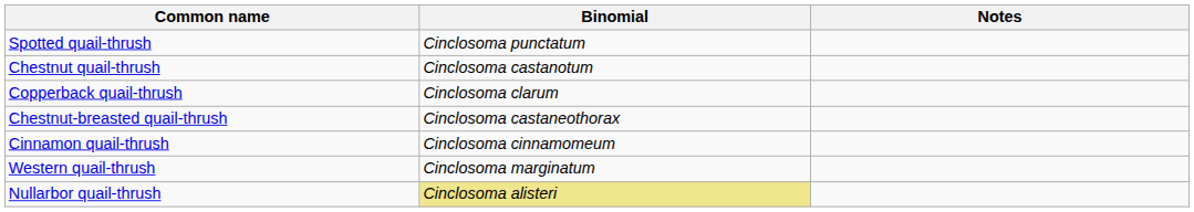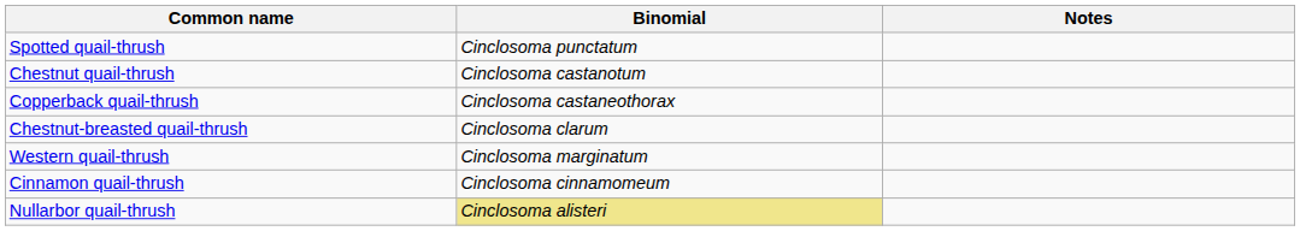Copperback quail-thrush | Binomial: Cinclosoma clarum -> Cinclosoma castaneothorax
Chestnut-breasted quail-thrush | Binomial: Cinclosoma castaneothorax -> Cinclosoma clarum
rows swapped: Western quail-thrush <-> Cinnamon quail-thrush
